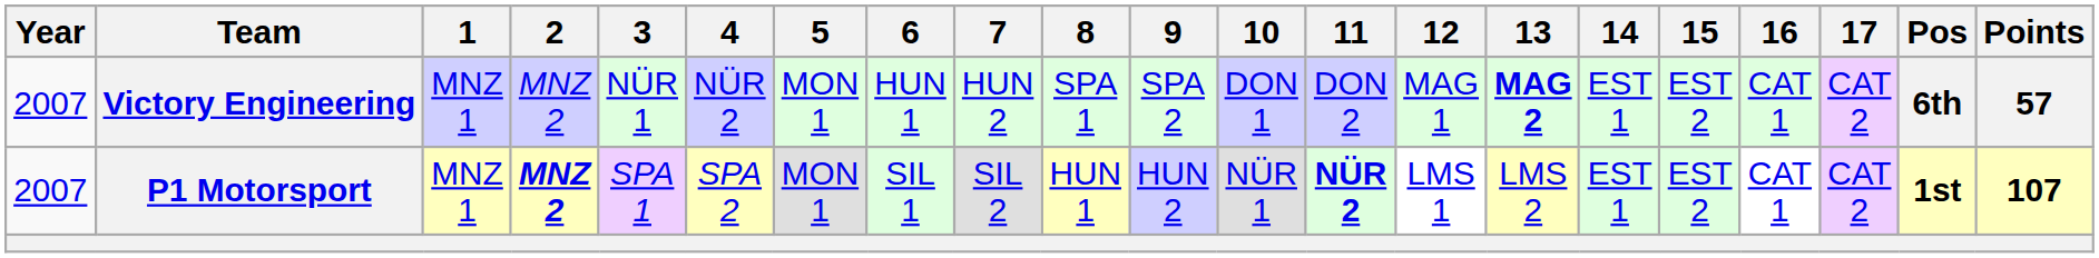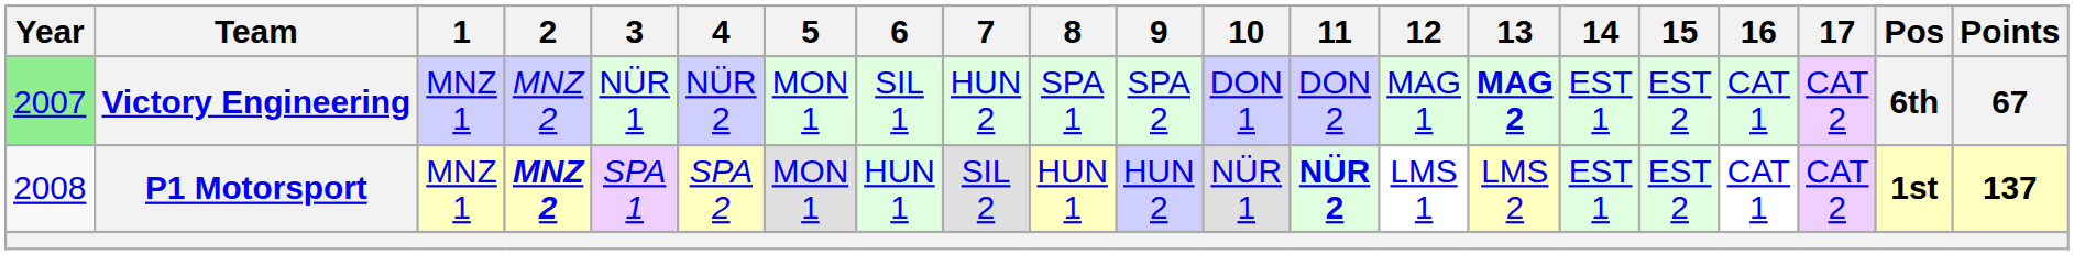Victory Engineering | Year: no background -> lightgreen background
Victory Engineering | 6: HUN 1 -> SIL 1
Victory Engineering | Points: 57 -> 67
P1 Motorsport | Year: 2007 -> 2008
P1 Motorsport | 6: SIL 1 -> HUN 1
P1 Motorsport | Points: 107 -> 137
